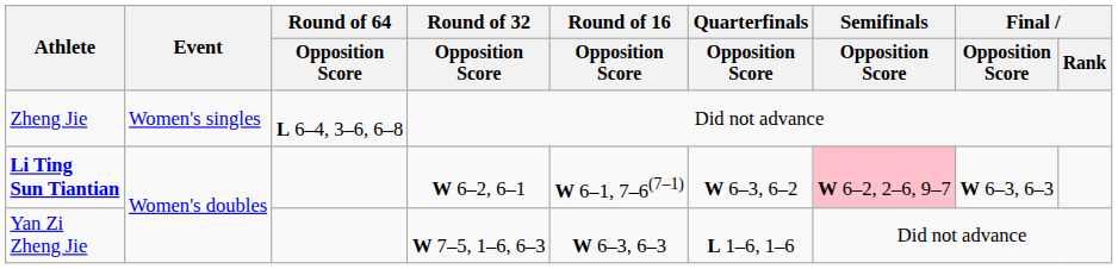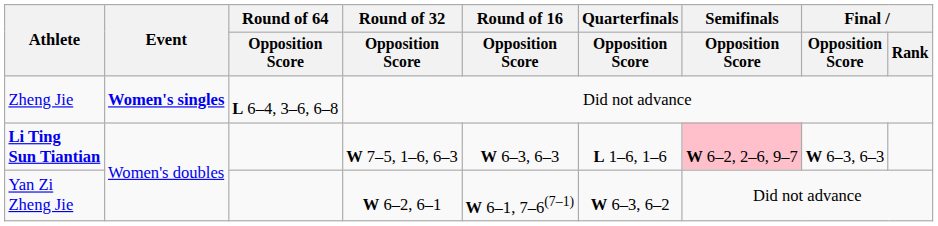Zheng Jie | Event: normal -> bold
Li Ting Sun Tiantian | Round of 32 / Opposition Score: W 6–2, 6–1 -> W 7–5, 1–6, 6–3
Li Ting Sun Tiantian | Round of 16 / Opposition Score: W 6–1, 7–6(7–1) -> W 6–3, 6–3
Li Ting Sun Tiantian | Quarterfinals / Opposition Score: W 6–3, 6–2 -> L 1–6, 1–6
Yan Zi Zheng Jie | Round of 32 / Opposition Score: W 7–5, 1–6, 6–3 -> W 6–2, 6–1
Yan Zi Zheng Jie | Round of 16 / Opposition Score: W 6–3, 6–3 -> W 6–1, 7–6(7–1)
Yan Zi Zheng Jie | Quarterfinals / Opposition Score: L 1–6, 1–6 -> W 6–3, 6–2
